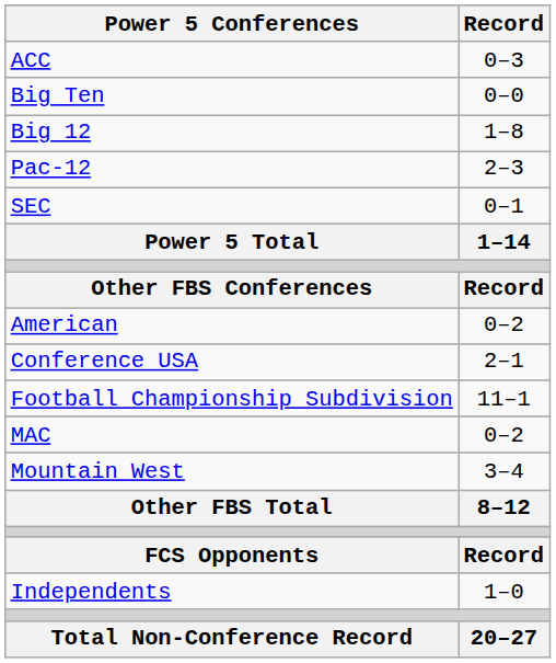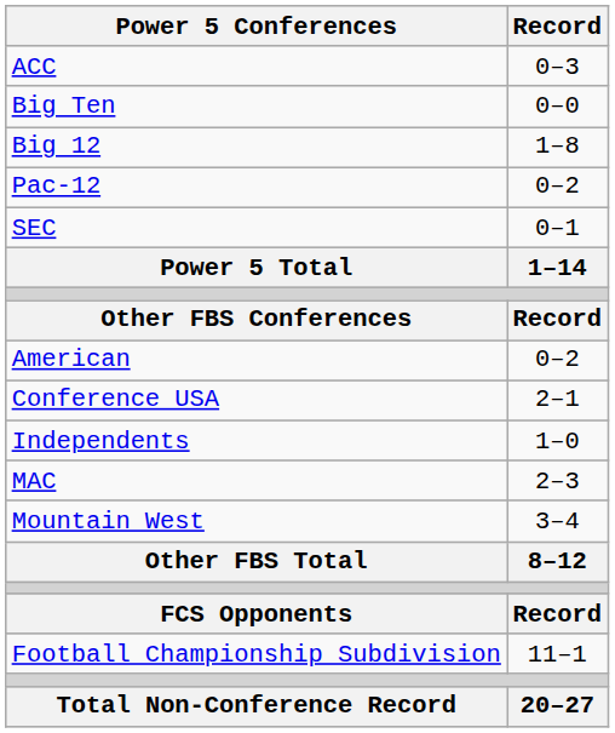Pac-12 | Record: 2–3 -> 0–2
rows swapped: Independents <-> Football Championship Subdivision
MAC | Record: 0–2 -> 2–3
